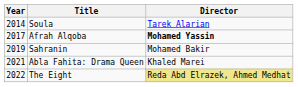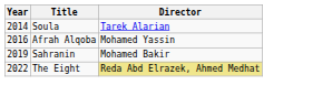Afrah Alqoba | Year: 2017 -> 2016
Afrah Alqoba | Director: bold -> normal
- row: 2021 | Abla Fahita: Drama Queen | Khaled Marei
